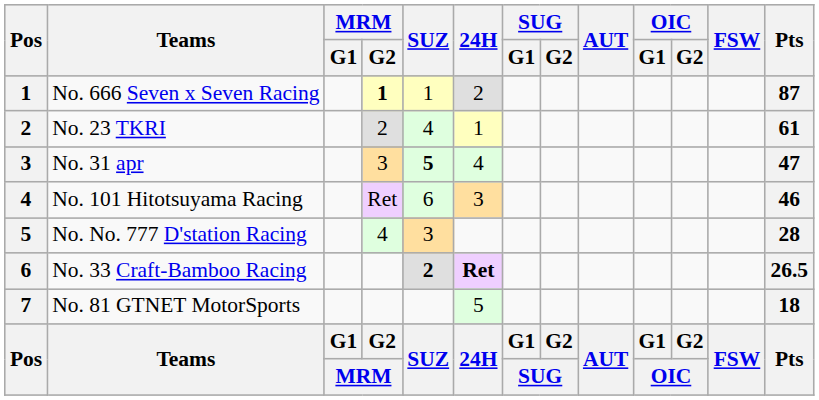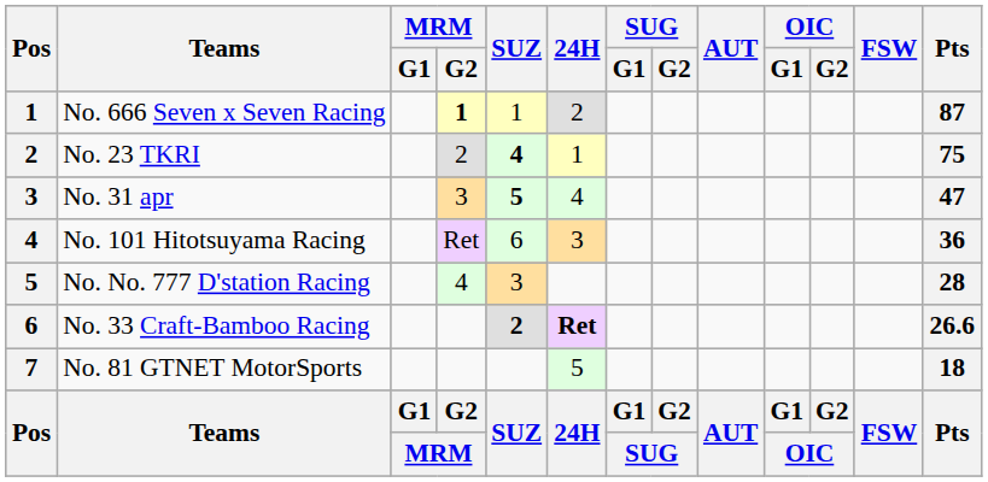No. 23 TKRI | SUZ: normal -> bold
No. 23 TKRI | Pts: 61 -> 75
No. 101 Hitotsuyama Racing | Pts: 46 -> 36
No. 33 Craft-Bamboo Racing | Pts: 26.5 -> 26.6
